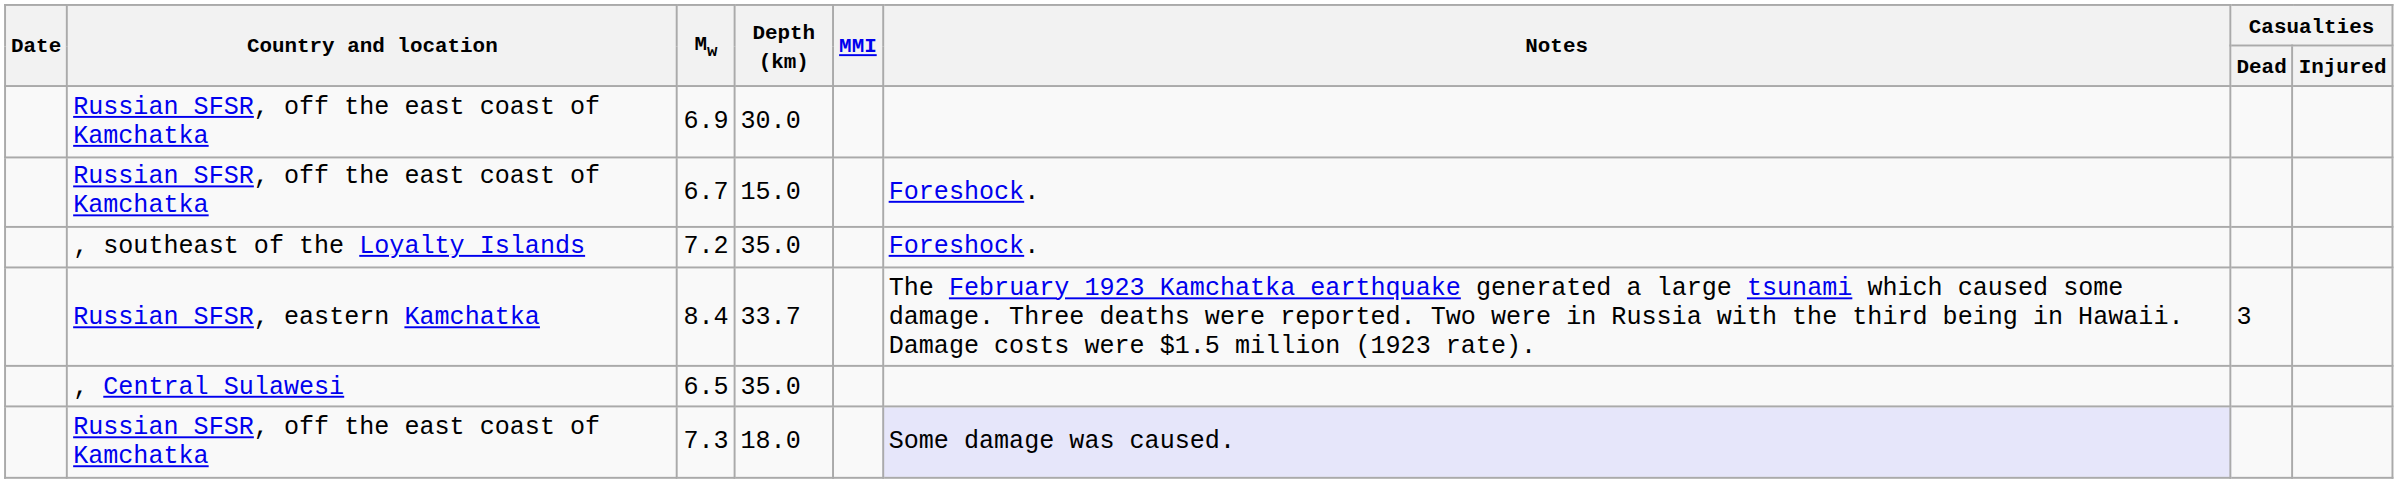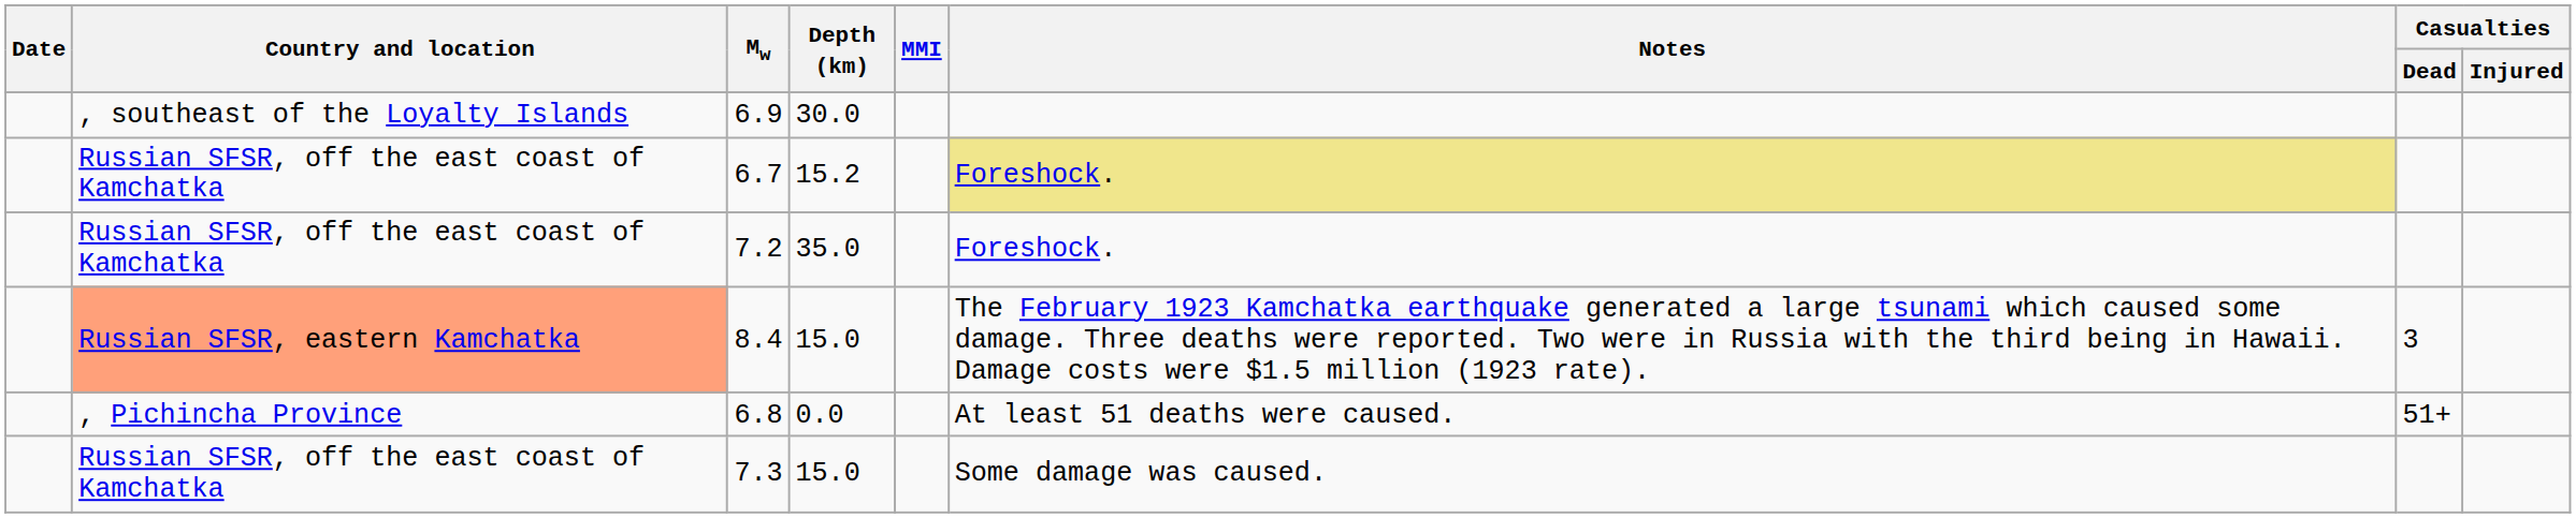6.9 | Country and location: Russian SFSR, off the east coast of Kamchatka -> , southeast of the Loyalty Islands
6.7 | Depth (km): 15.0 -> 15.2
6.7 | Notes: no background -> khaki background
7.2 | Country and location: , southeast of the Loyalty Islands -> Russian SFSR, off the east coast of Kamchatka
8.4 | Country and location: no background -> lightsalmon background
8.4 | Depth (km): 33.7 -> 15.0
- row: , Central Sulawesi | 6.5 | 35.0
+ row: , Pichincha Province | 6.8 | 0.0 | At least 51 deaths were caused. | 51+
7.3 | Depth (km): 18.0 -> 15.0
7.3 | Notes: lavender background -> no background
